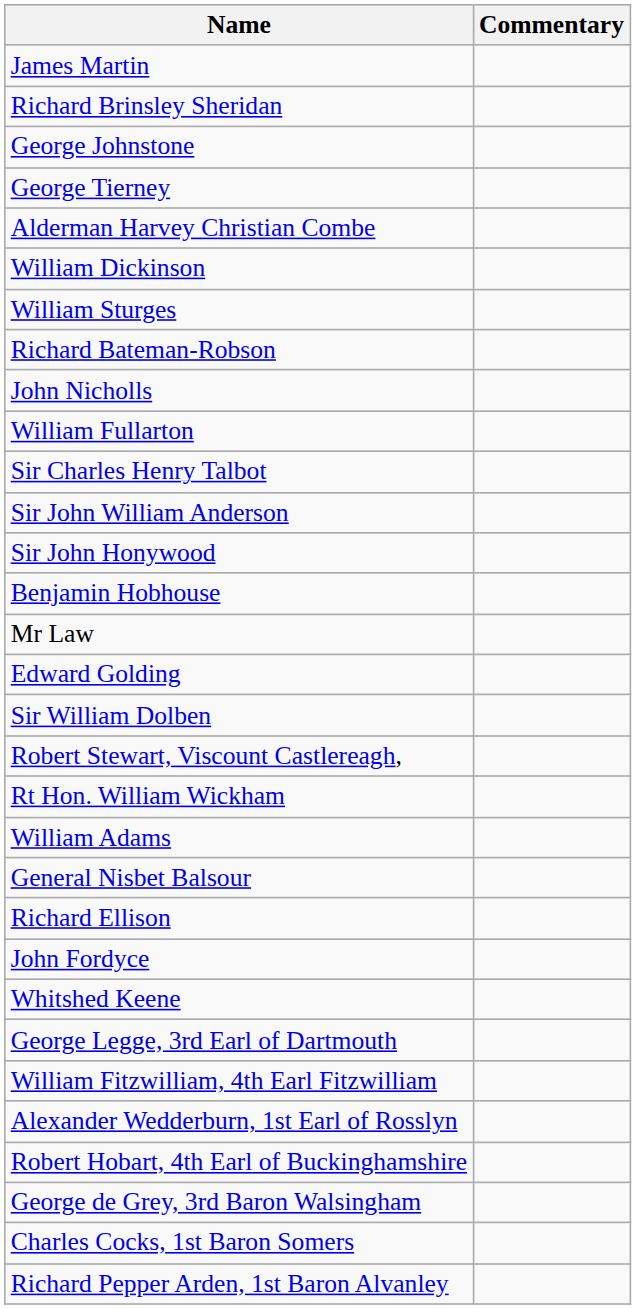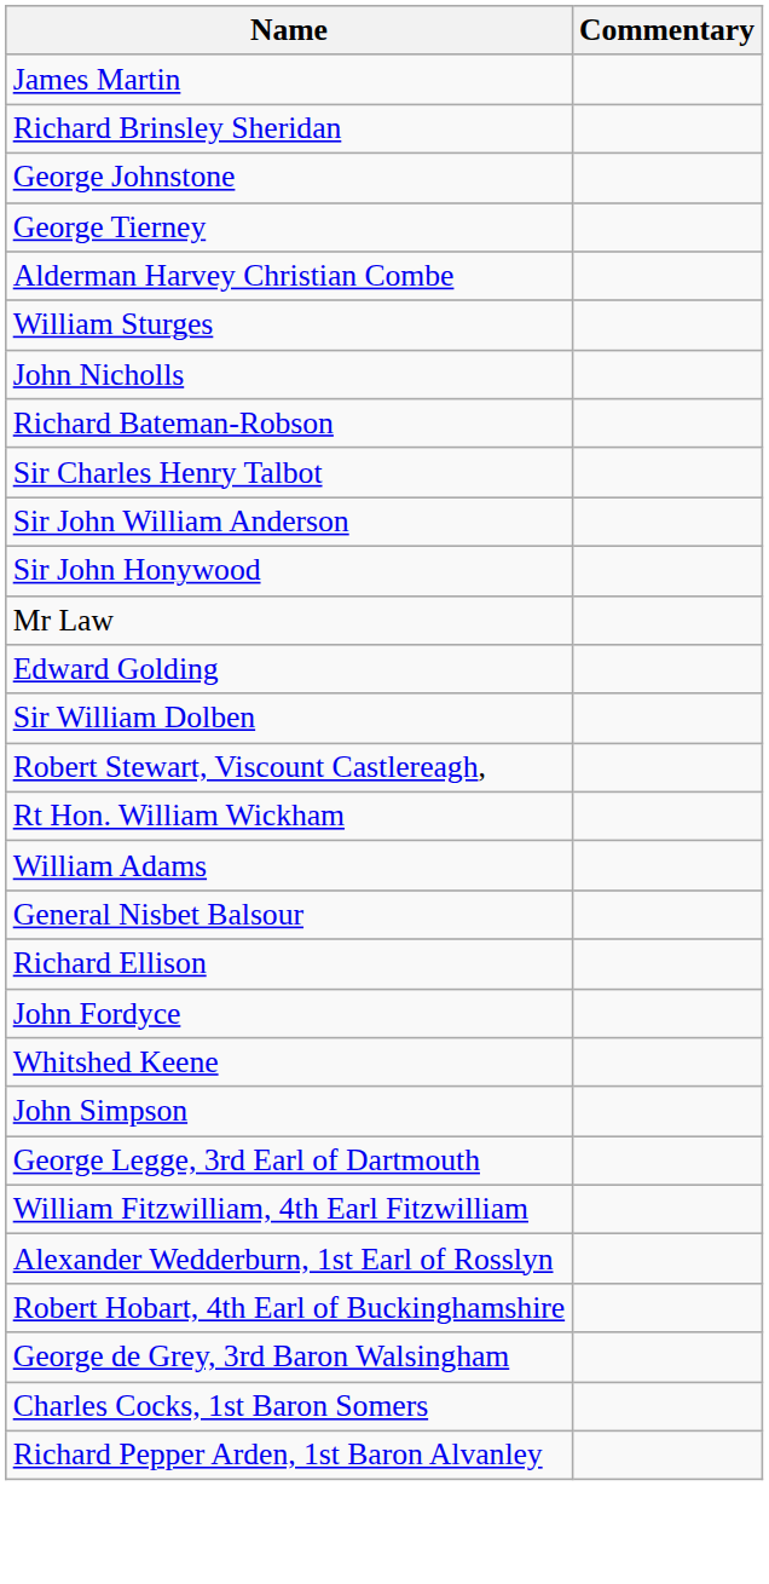- row: William Dickinson
rows swapped: John Nicholls <-> Richard Bateman-Robson
- row: William Fullarton
- row: Benjamin Hobhouse
+ row: John Simpson
